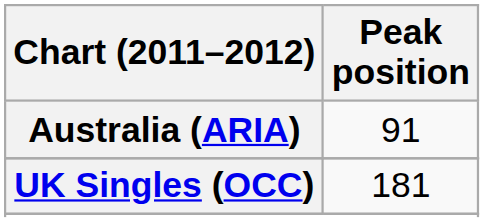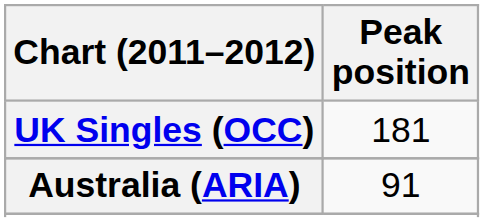rows swapped: Australia (ARIA) <-> UK Singles (OCC)
